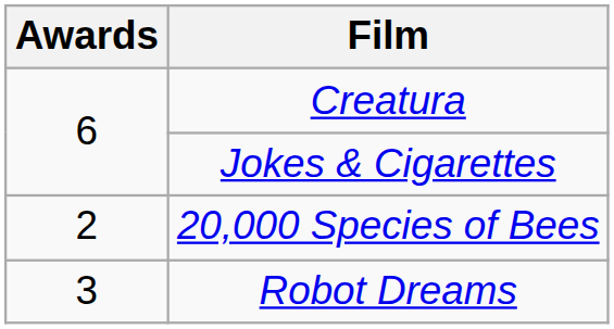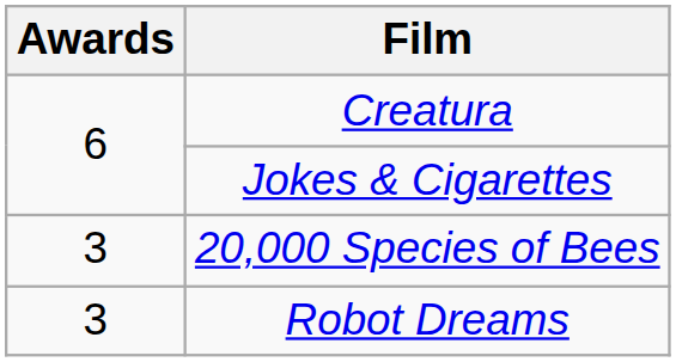20,000 Species of Bees | Awards: 2 -> 3
